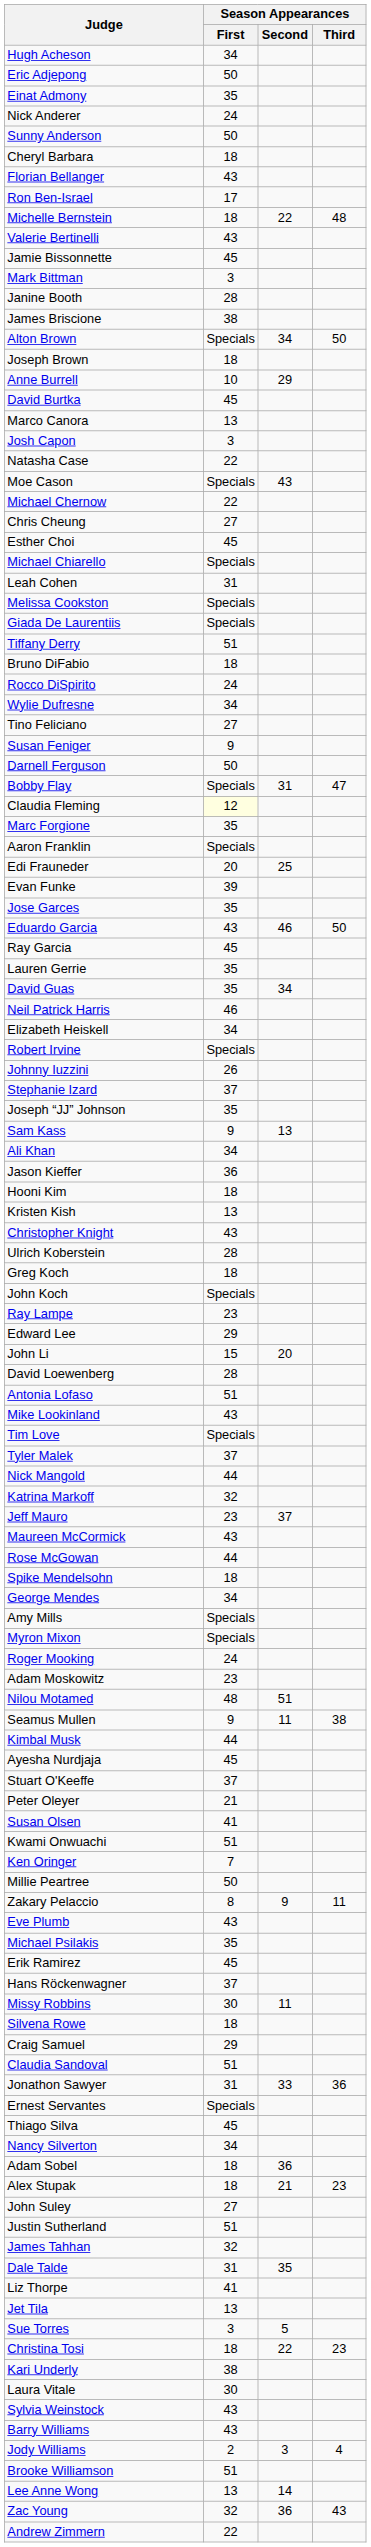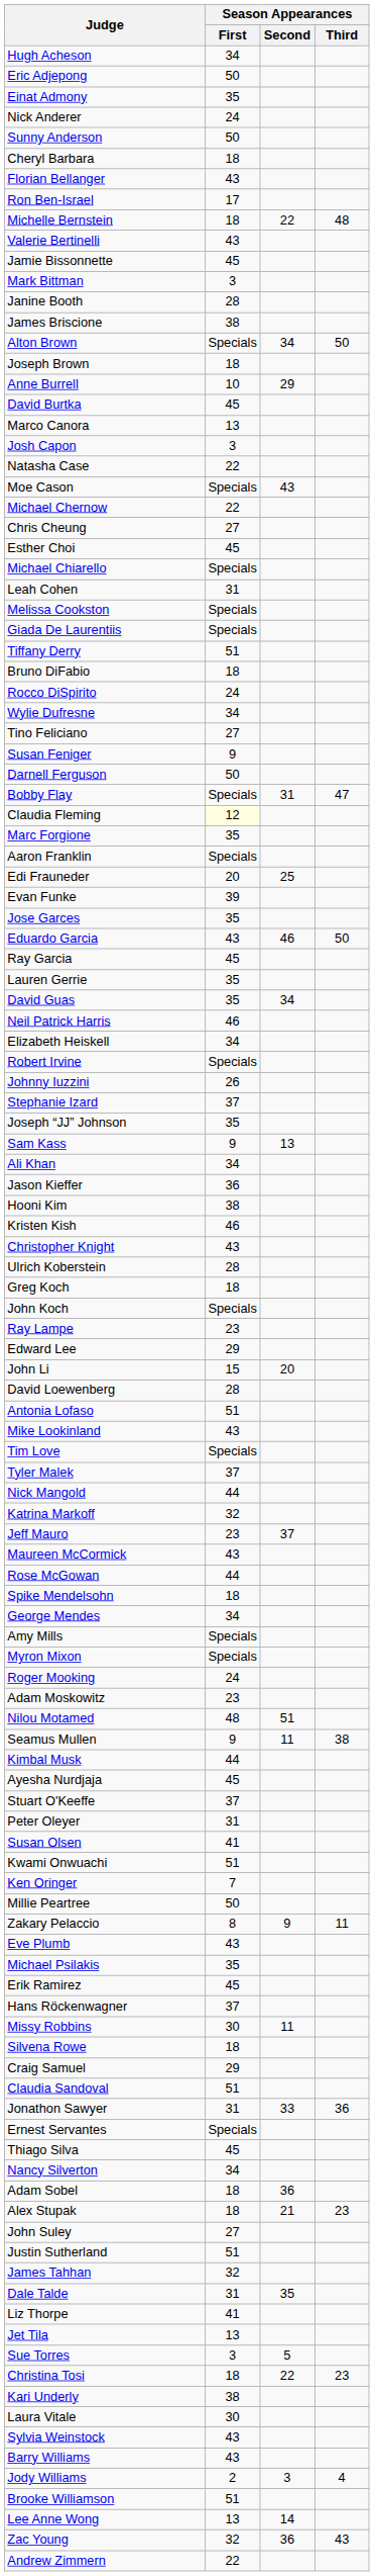Hooni Kim | Season Appearances / First: 18 -> 38
Kristen Kish | Season Appearances / First: 13 -> 46
Peter Oleyer | Season Appearances / First: 21 -> 31
